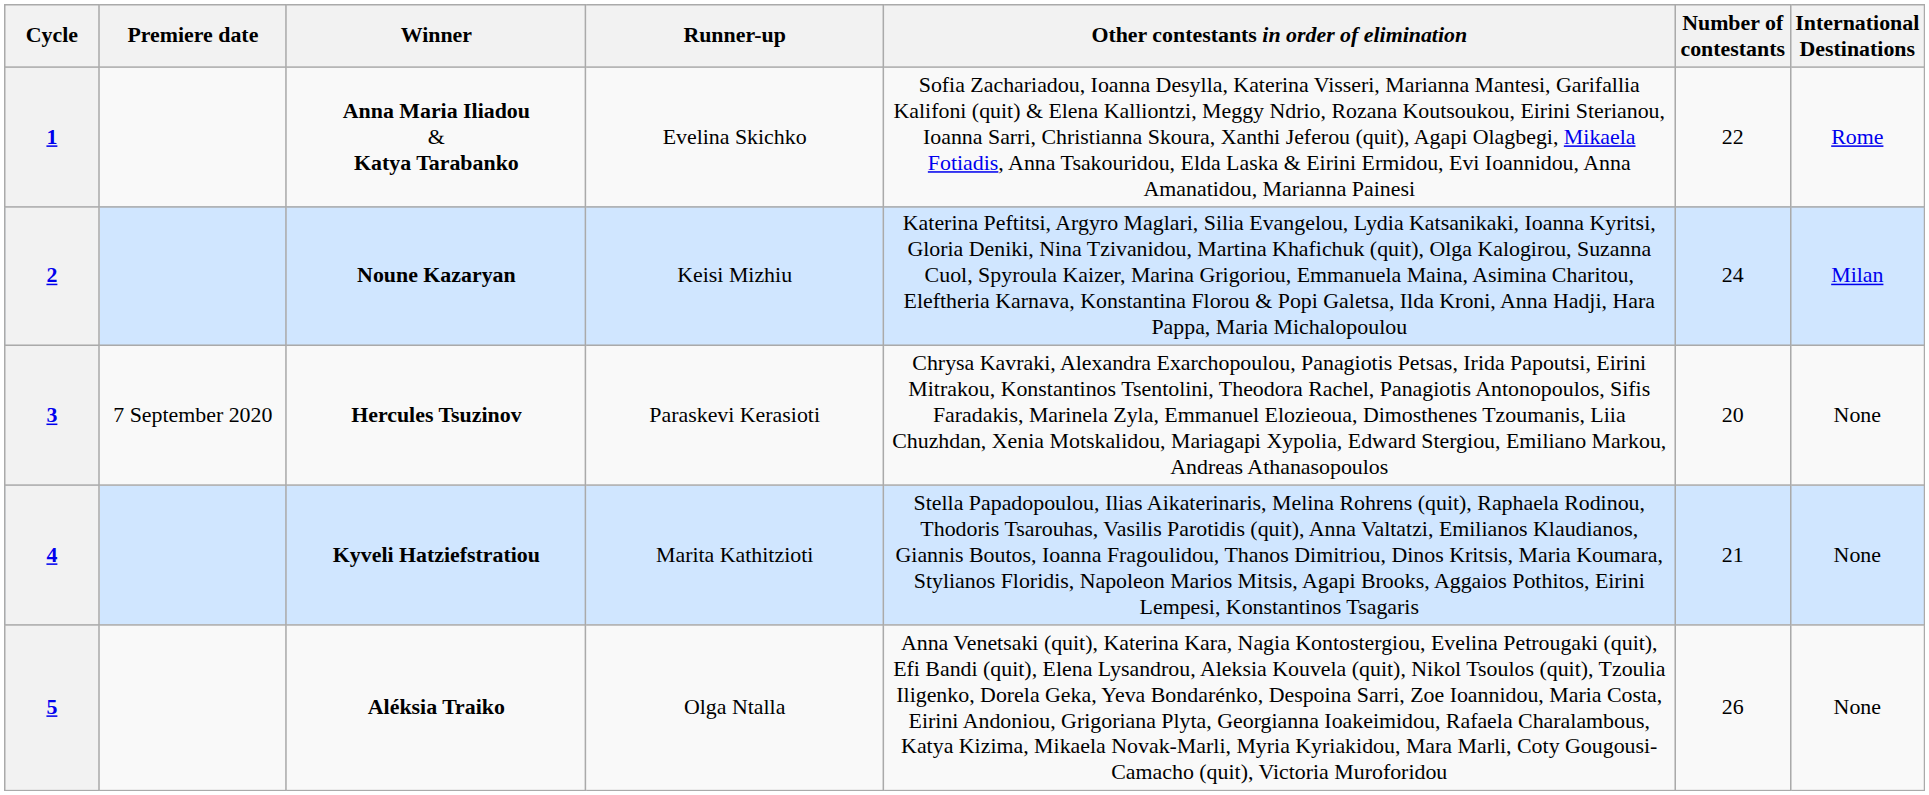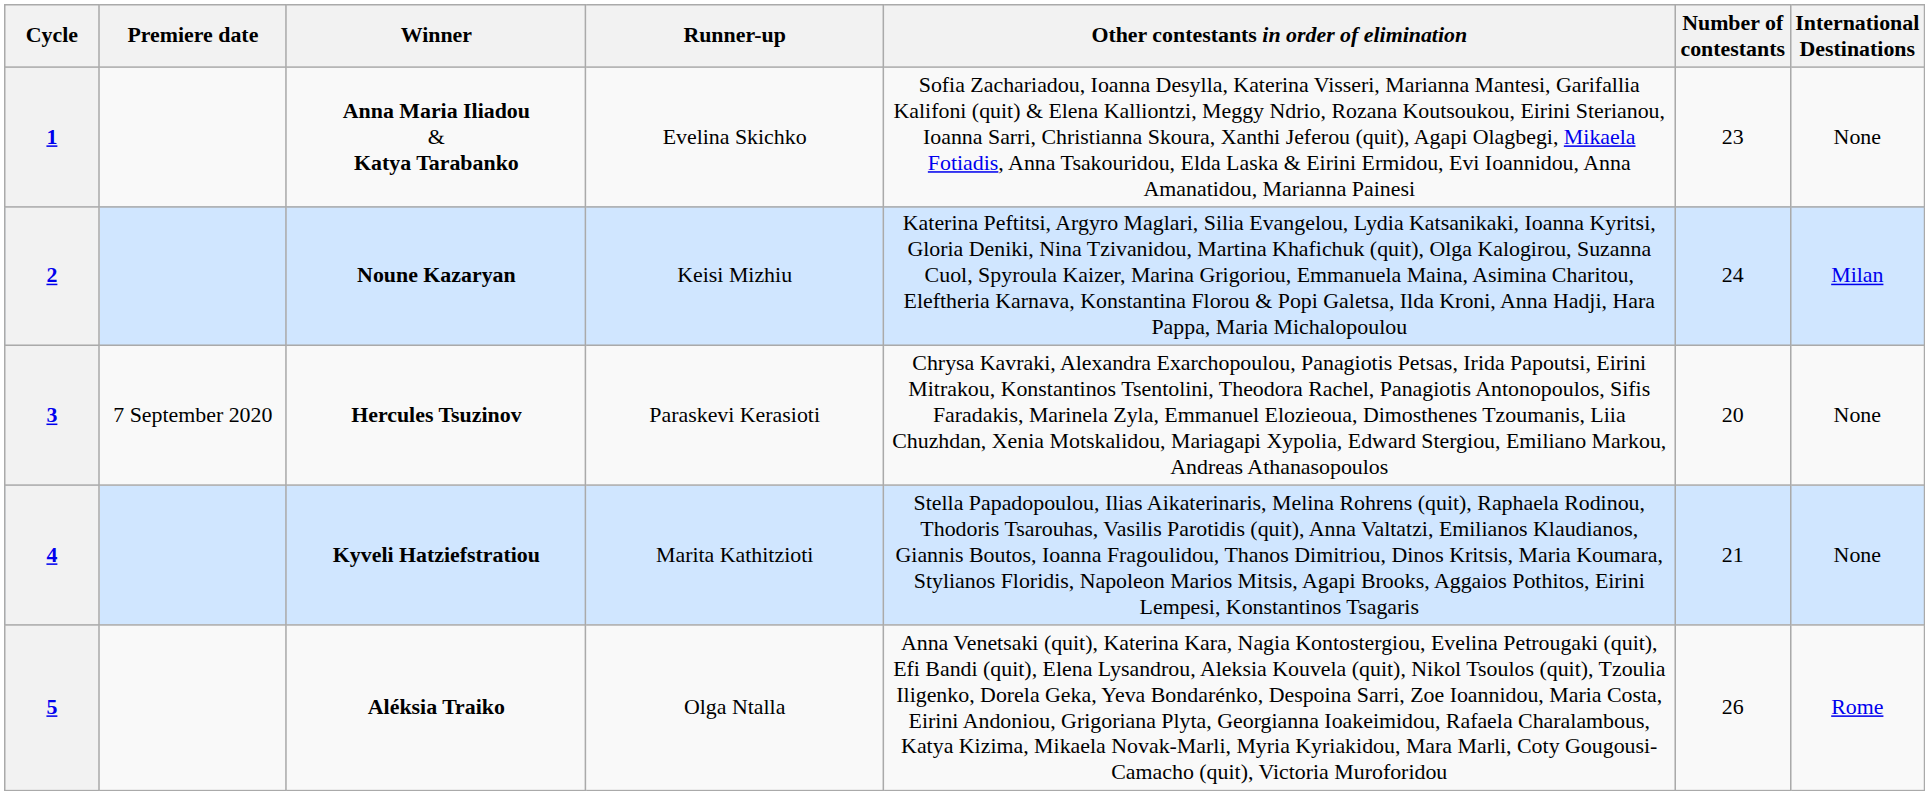1 | Number of contestants: 22 -> 23
1 | International Destinations: Rome -> None
5 | International Destinations: None -> Rome
